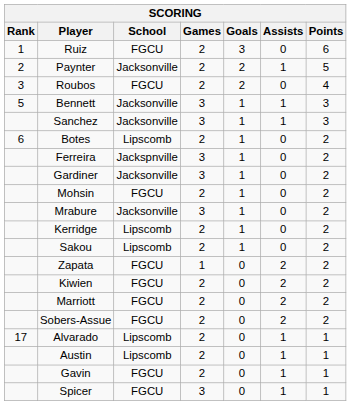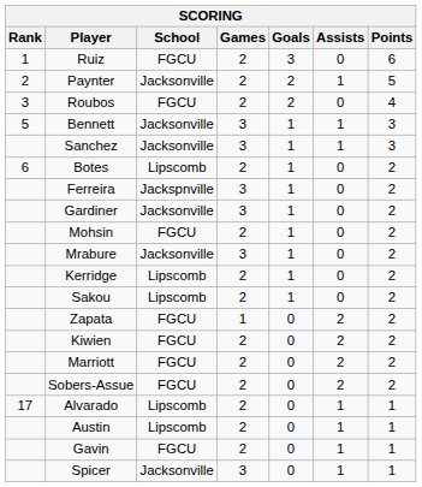Spicer | School: FGCU -> Jacksonville
